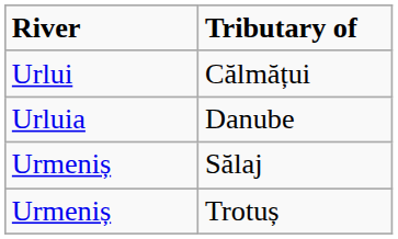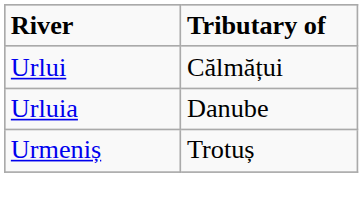- row: Urmeniș | Sălaj
